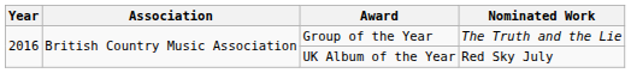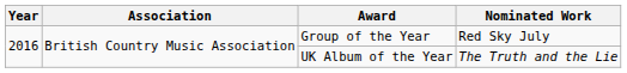Group of the Year | Nominated Work: The Truth and the Lie -> Red Sky July
UK Album of the Year | Nominated Work: Red Sky July -> The Truth and the Lie
